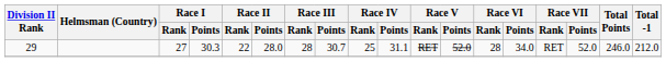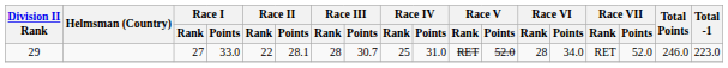29 | Race I / Points: 30.3 -> 33.0
29 | Race II / Points: 28.0 -> 28.1
29 | Race IV / Points: 31.1 -> 31.0
29 | Total -1: 212.0 -> 223.0
